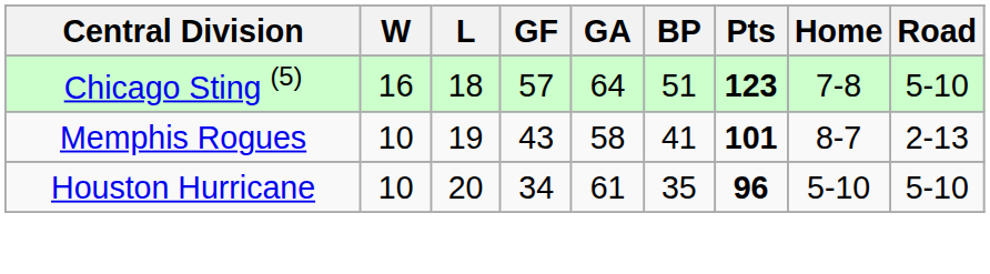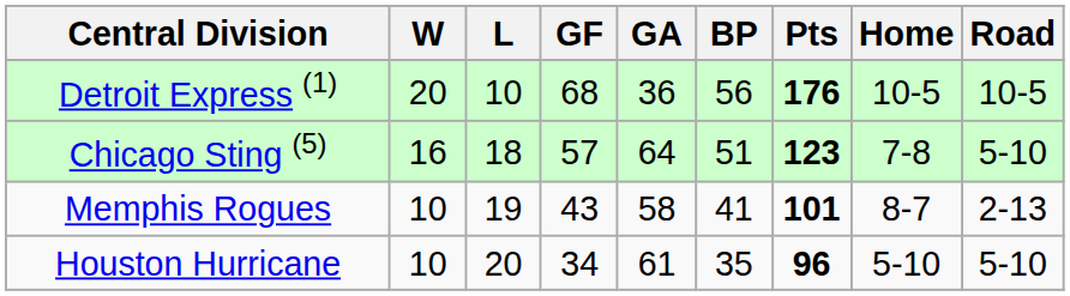+ row: Detroit Express (1) | 20 | 10 | 68 | 36 | 56 | 176 | 10-5 | 10-5
